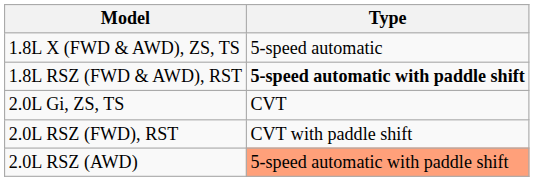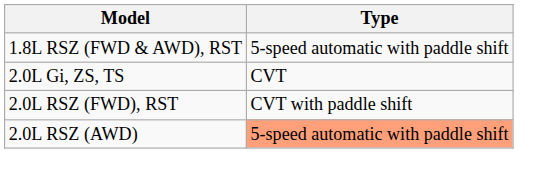- row: 1.8L X (FWD & AWD), ZS, TS | 5-speed automatic
1.8L RSZ (FWD & AWD), RST | Type: bold -> normal
